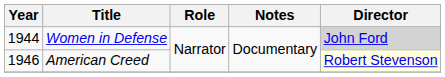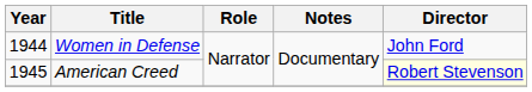Women in Defense | Director: lightgrey background -> no background
American Creed | Year: 1946 -> 1945
